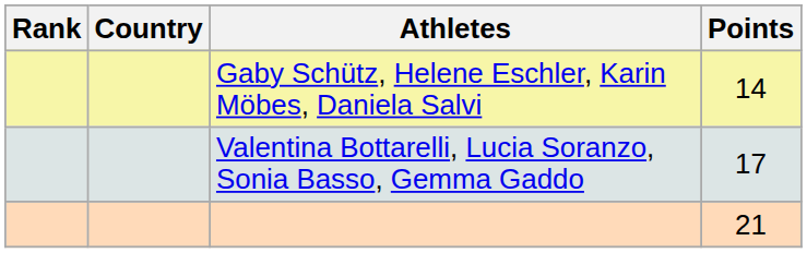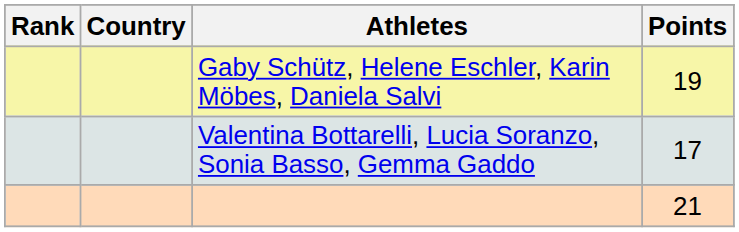Gaby Schütz, Helene Eschler, Karin Möbes, Daniela Salvi | Points: 14 -> 19
